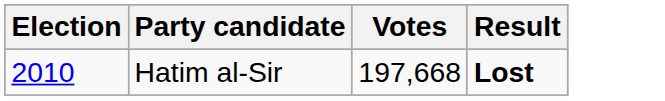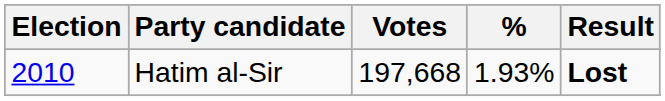+ column: % | 1.93%
